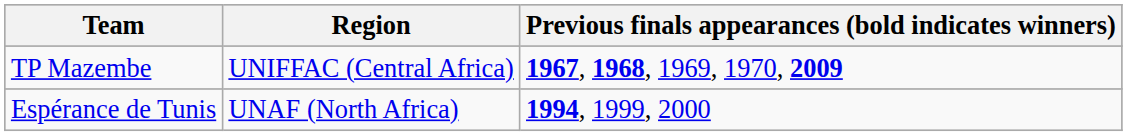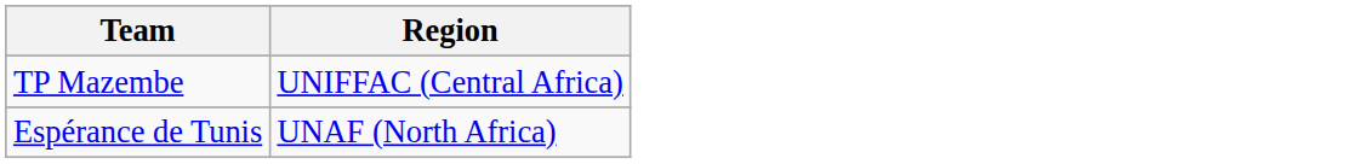- column: Previous finals appearances (bold indicates winners) | 1967, 1968, 1969, 1970, 2009 | 1994, 1999, 2000
